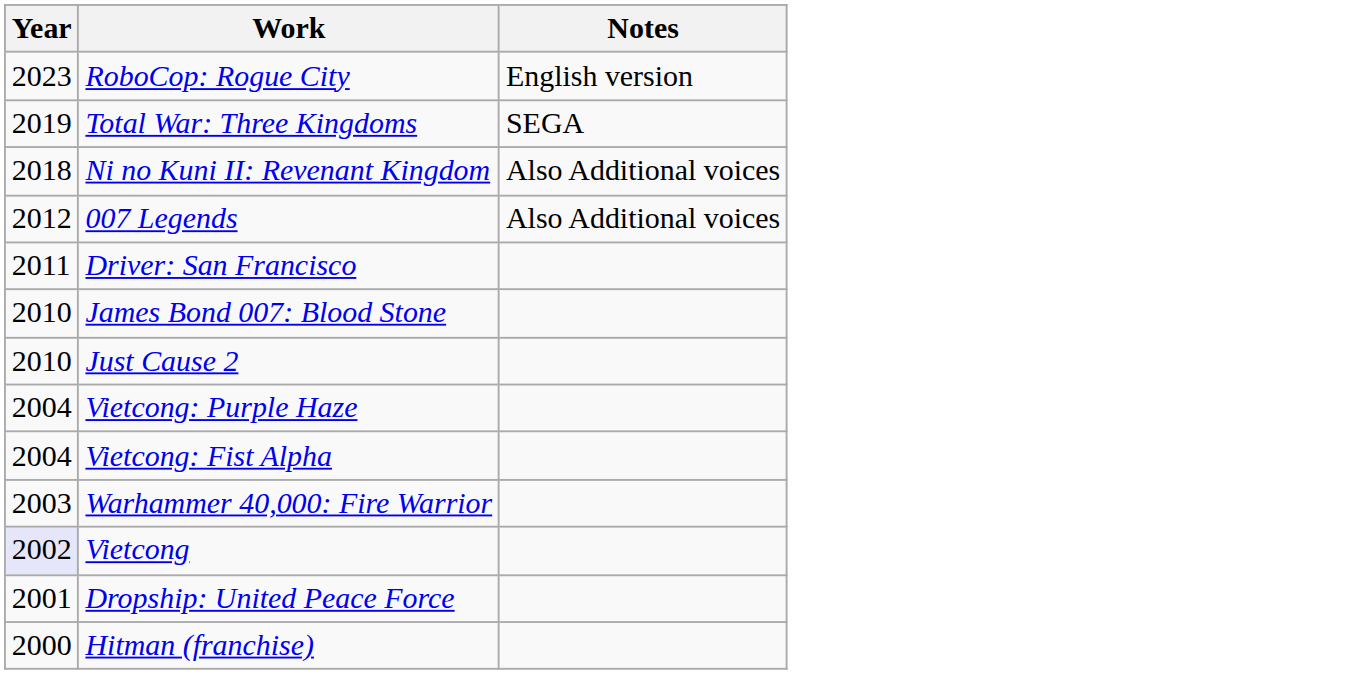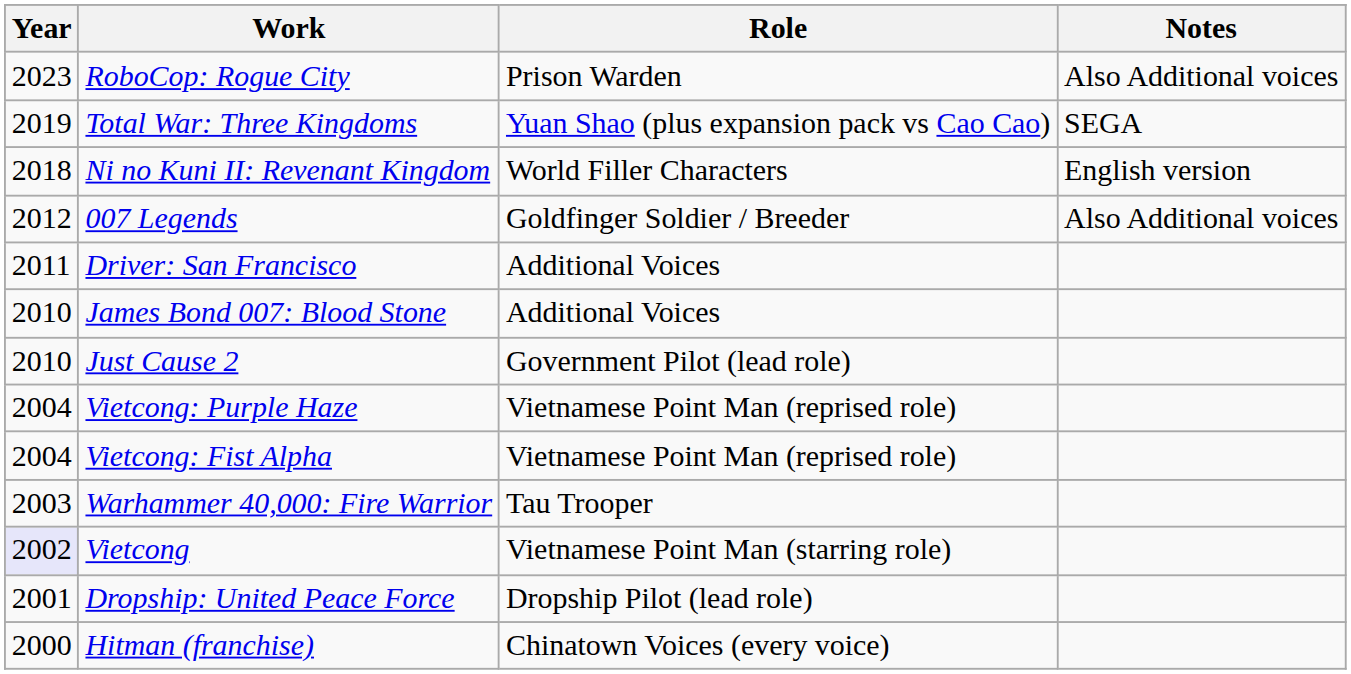+ column: Role | Prison Warden | Yuan Shao (plus expansion pack vs Cao Cao) | World Filler Characters | Goldfinger Soldier / Breeder | Additional Voices | Additional Voices | Government Pilot (lead role) | Vietnamese Point Man (reprised role) | Vietnamese Point Man (reprised role) | Tau Trooper | Vietnamese Point Man (starring role) | Dropship Pilot (lead role) | Chinatown Voices (every voice)
RoboCop: Rogue City | Notes: English version -> Also Additional voices
Ni no Kuni II: Revenant Kingdom | Notes: Also Additional voices -> English version
